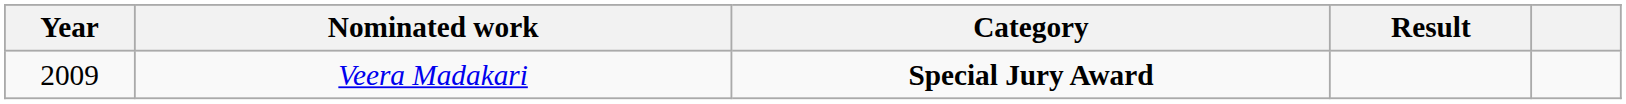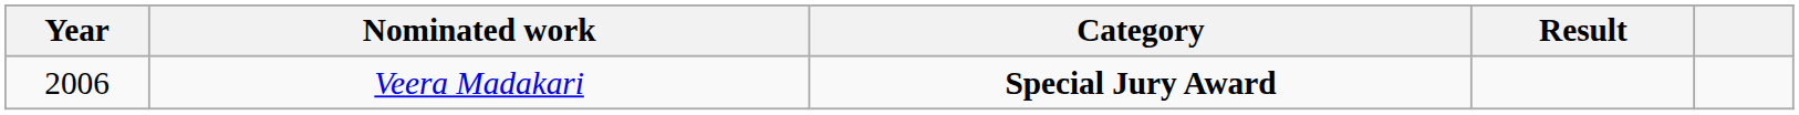Veera Madakari | Year: 2009 -> 2006
